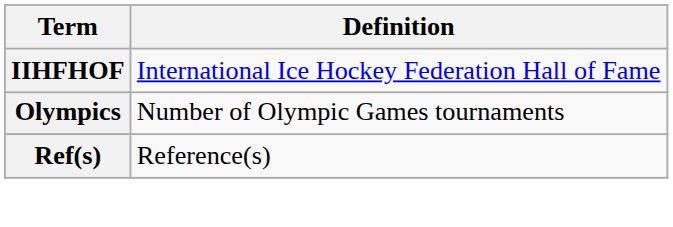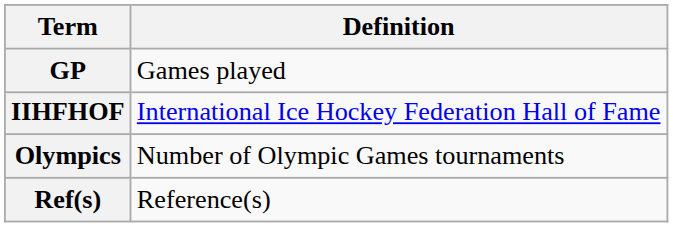+ row: GP | Games played
